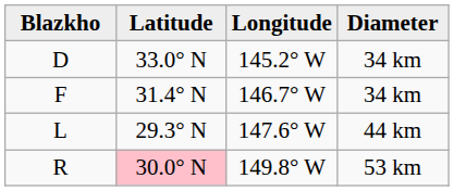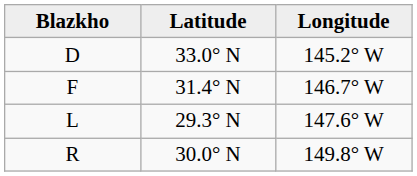- column: Diameter | 34 km | 34 km | 44 km | 53 km
R | Latitude: pink background -> no background
